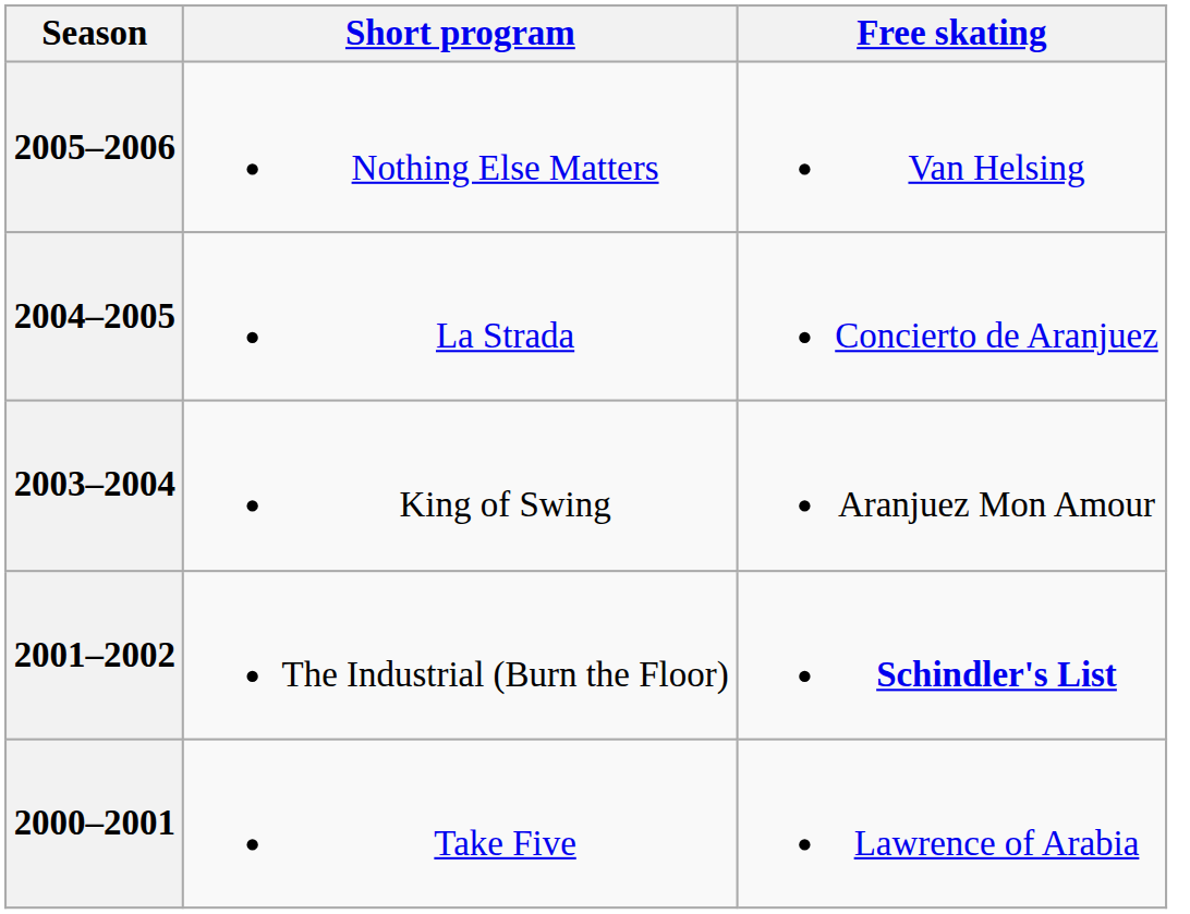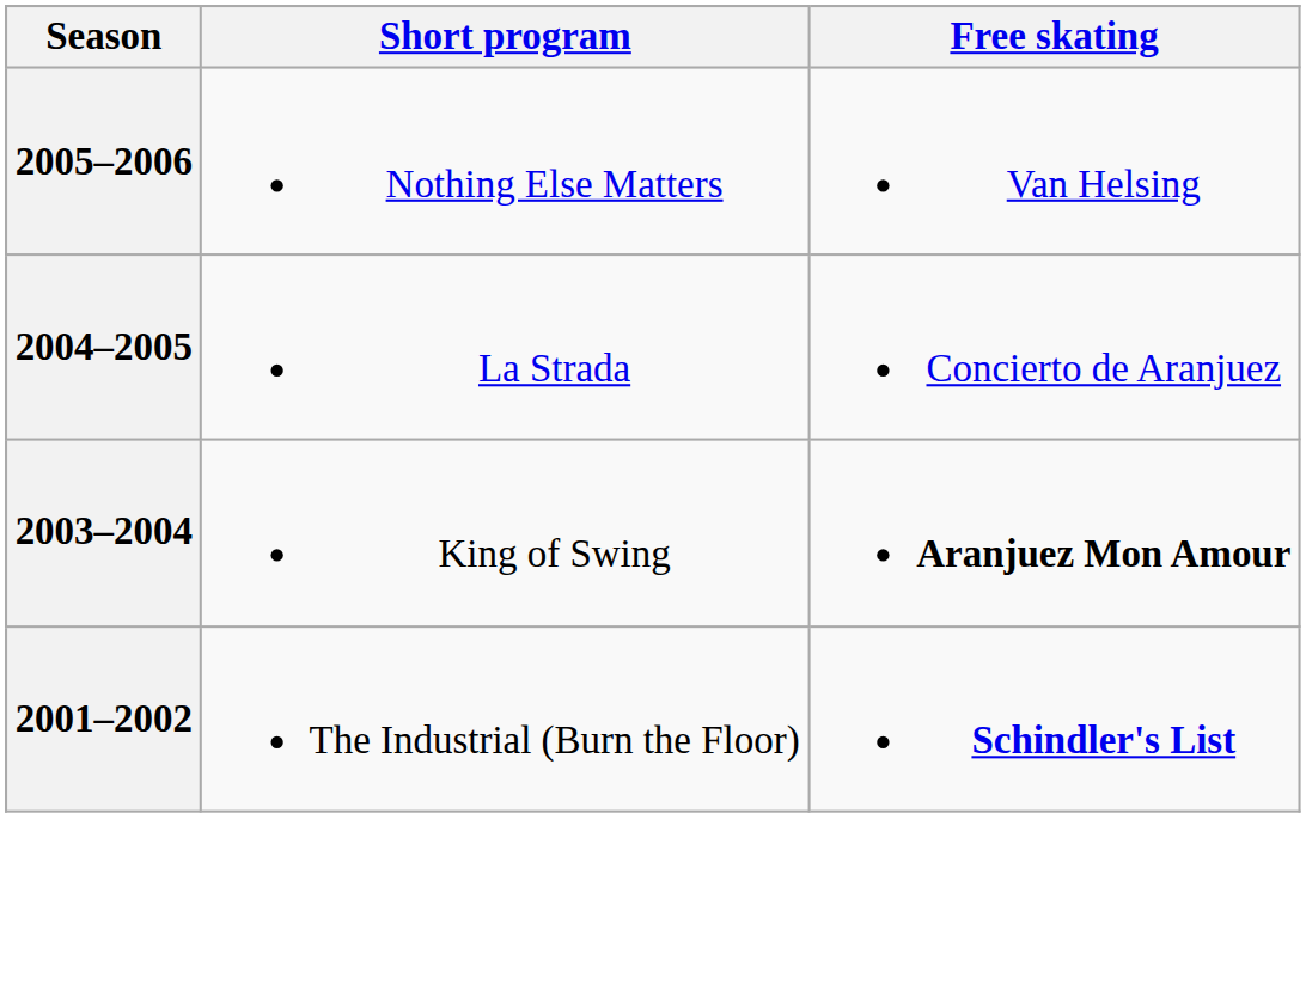2003–2004 | Free skating: normal -> bold
- row: 2000–2001 | Take Five | Lawrence of Arabia
